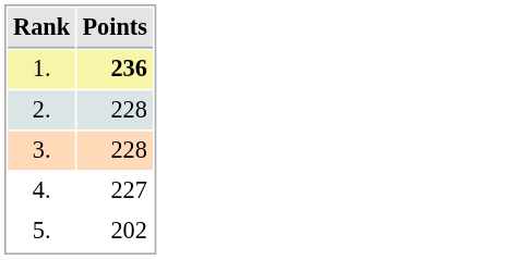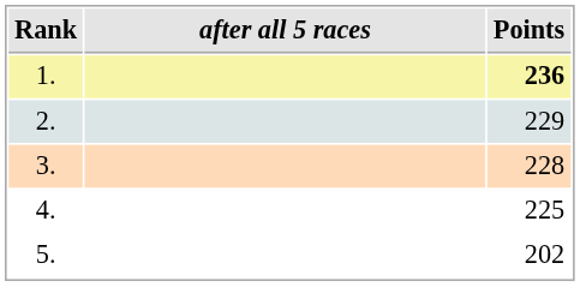+ column: after all 5 races
2. | Points: 228 -> 229
4. | Points: 227 -> 225
